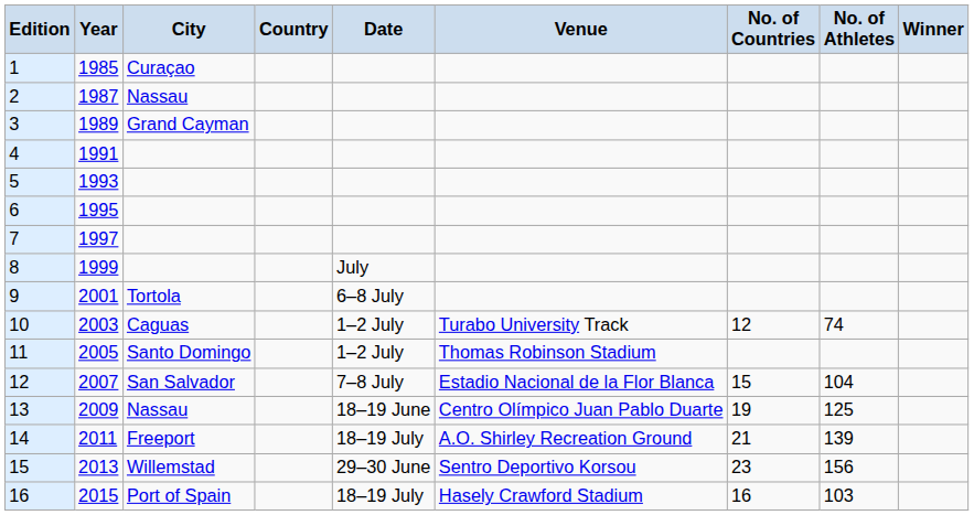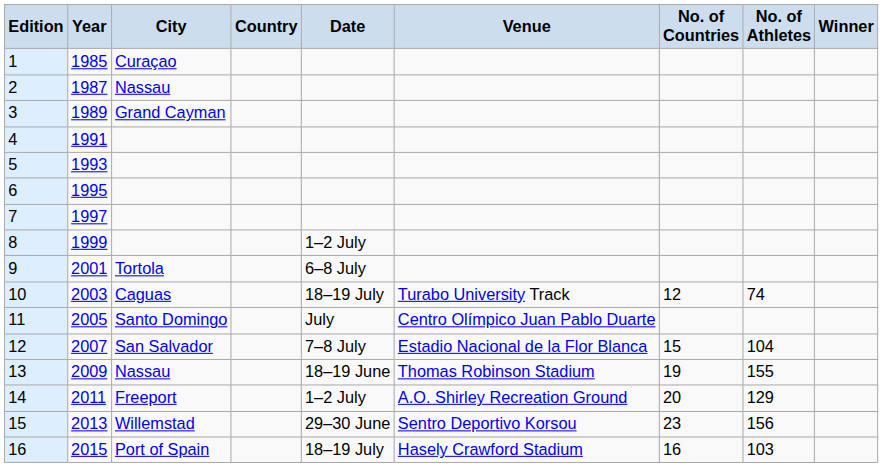8 | Date: July -> 1–2 July
10 | Date: 1–2 July -> 18–19 July
11 | Date: 1–2 July -> July
11 | Venue: Thomas Robinson Stadium -> Centro Olímpico Juan Pablo Duarte
13 | Venue: Centro Olímpico Juan Pablo Duarte -> Thomas Robinson Stadium
13 | No. of Athletes: 125 -> 155
14 | Date: 18–19 July -> 1–2 July
14 | No. of Countries: 21 -> 20
14 | No. of Athletes: 139 -> 129
